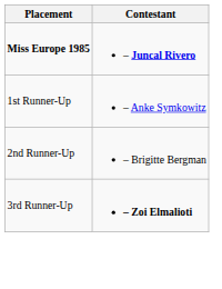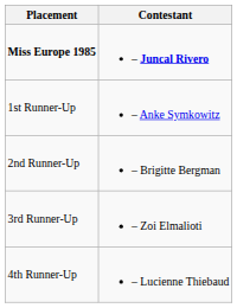3rd Runner-Up | Contestant: bold -> normal
+ row: 4th Runner-Up | – Lucienne Thiebaud
